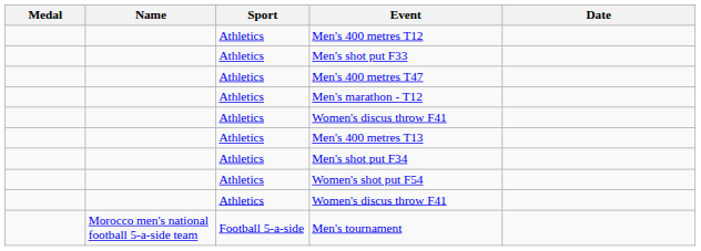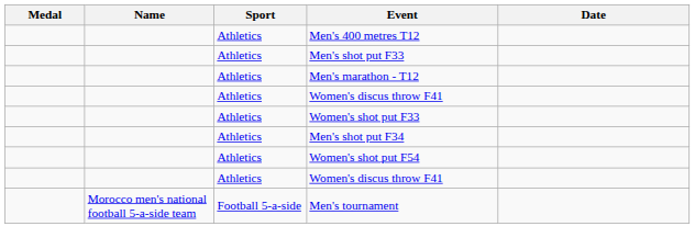- row: Athletics | Men's 400 metres T47
- row: Athletics | Men's 400 metres T13
+ row: Athletics | Women's shot put F33
